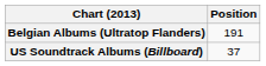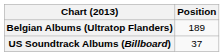Belgian Albums (Ultratop Flanders) | Position: 191 -> 189
